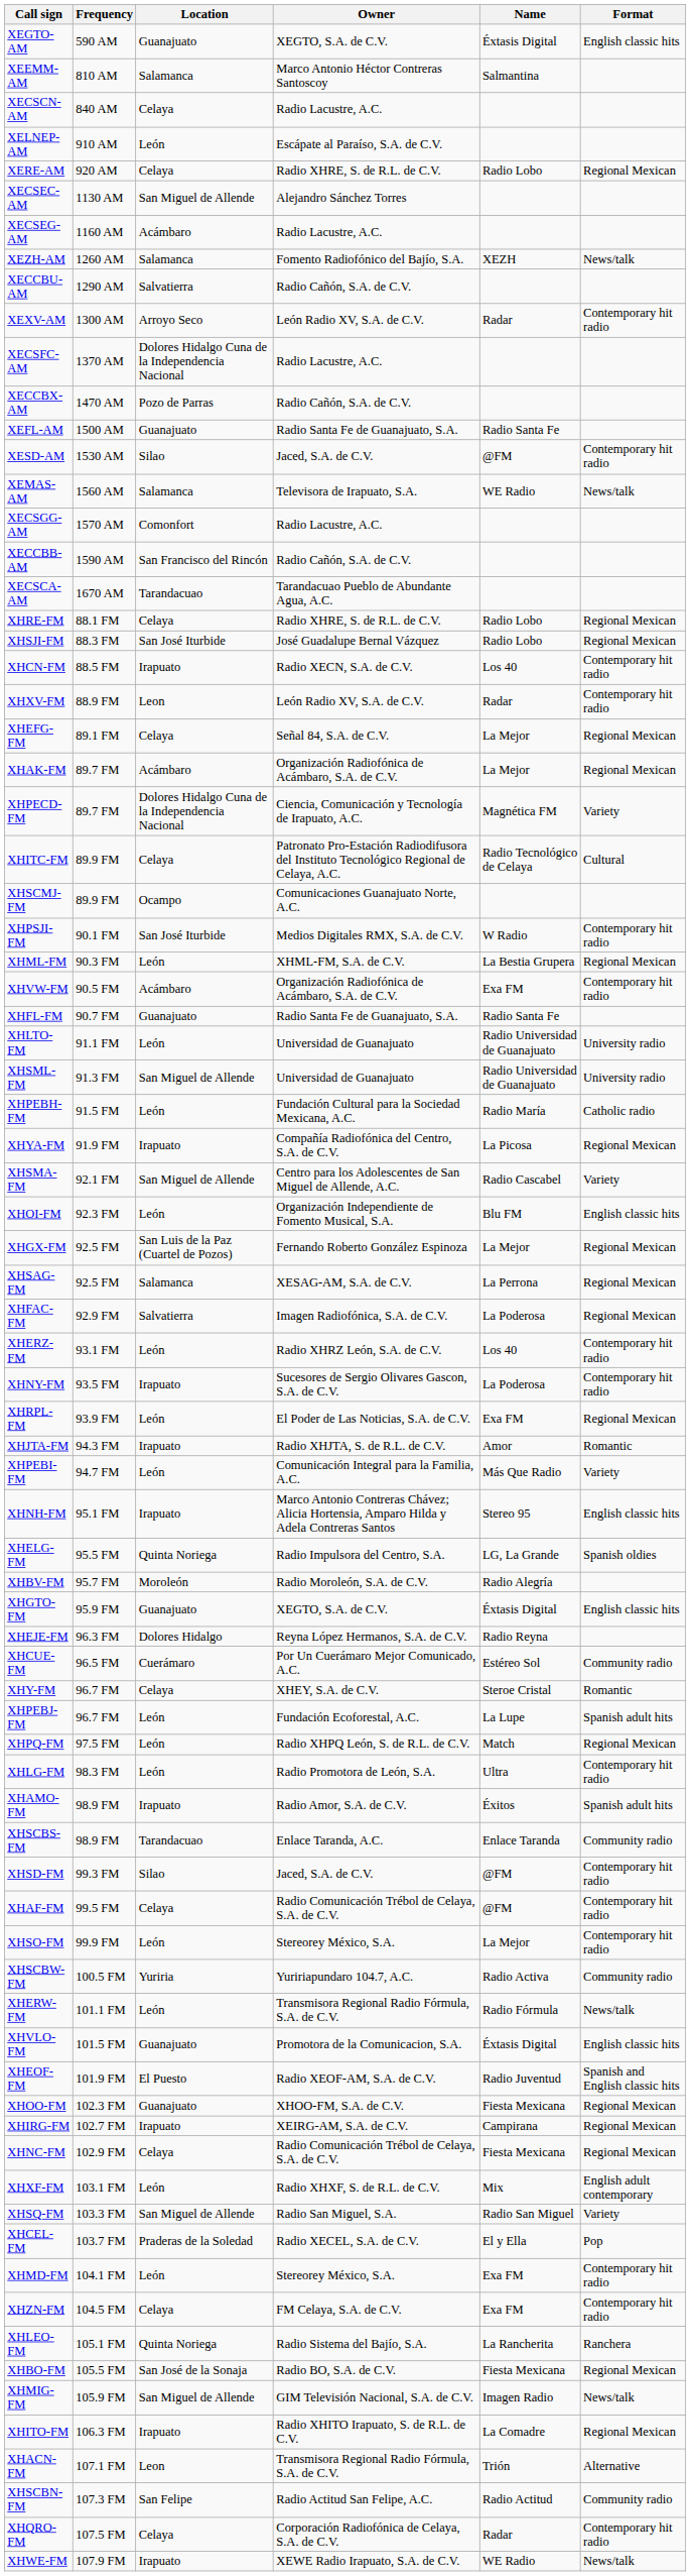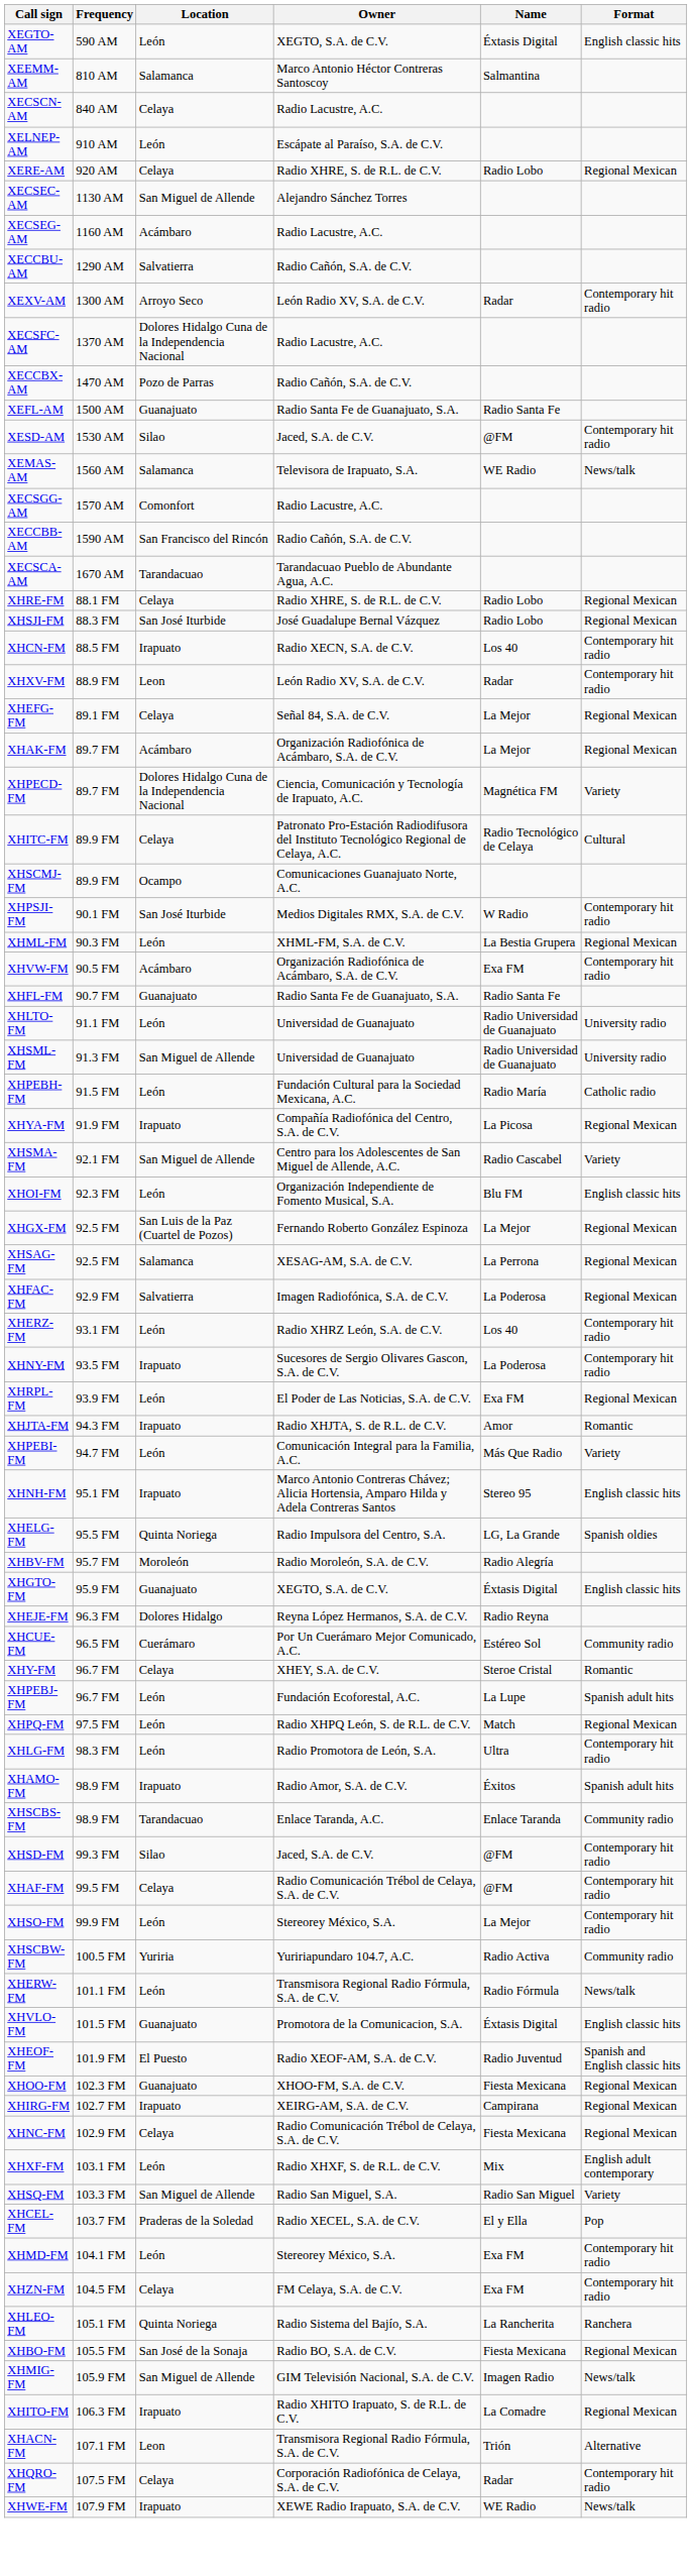XEGTO-AM | Location: Guanajuato -> León
- row: XEZH-AM | 1260 AM | Salamanca | Fomento Radiofónico del Bajío, S.A. | XEZH | News/talk
- row: XHSCBN-FM | 107.3 FM | San Felipe | Radio Actitud San Felipe, A.C. | Radio Actitud | Community radio
